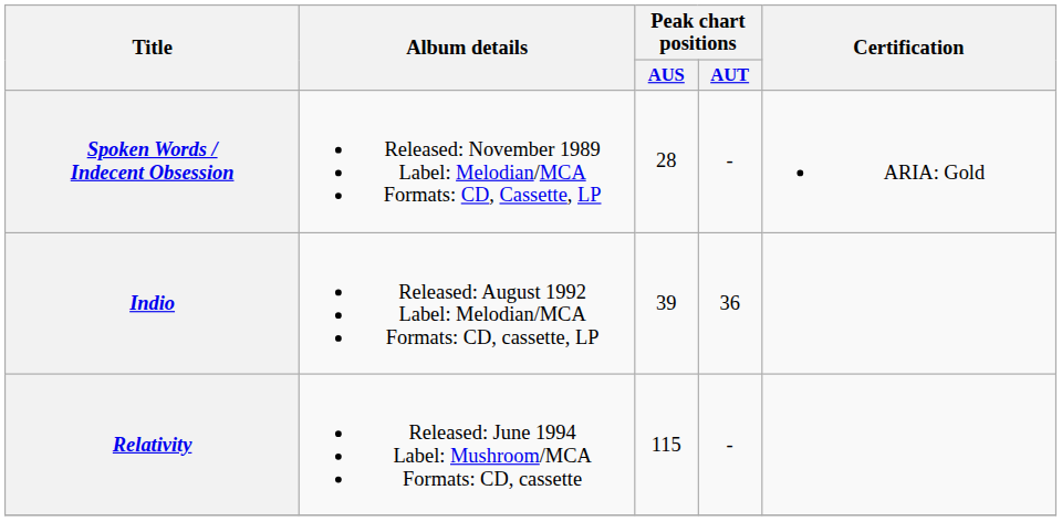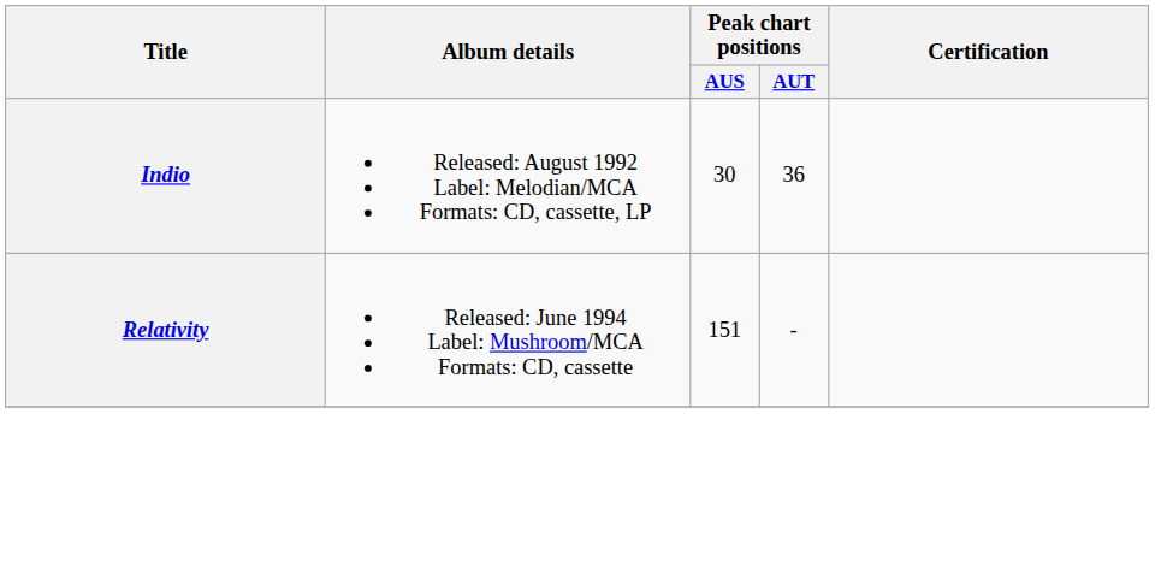- row: Spoken Words / Indecent Obsession | Released: November 1989 Label: Melodian/MCA Formats: CD, Cassette, LP | 28 | - | ARIA: Gold
Indio | Peak chart positions / AUS: 39 -> 30
Relativity | Peak chart positions / AUS: 115 -> 151
